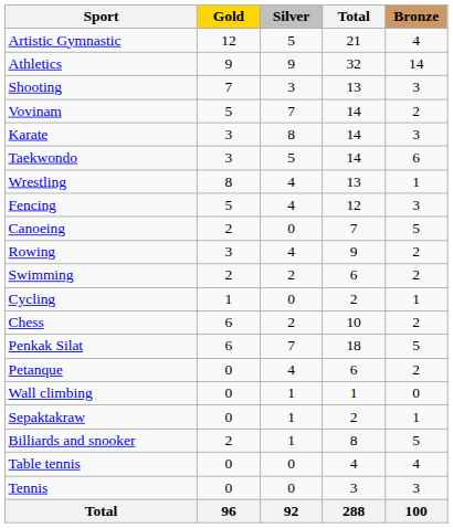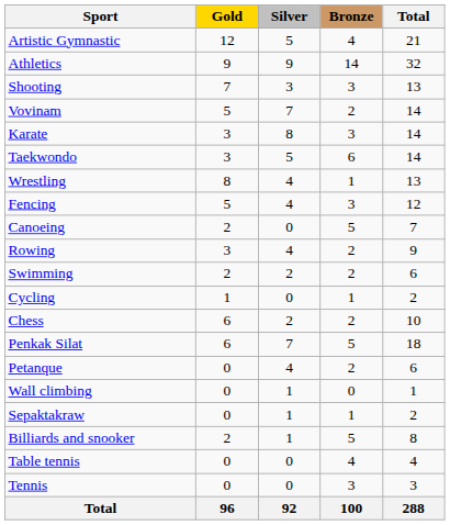columns swapped: Bronze <-> Total
